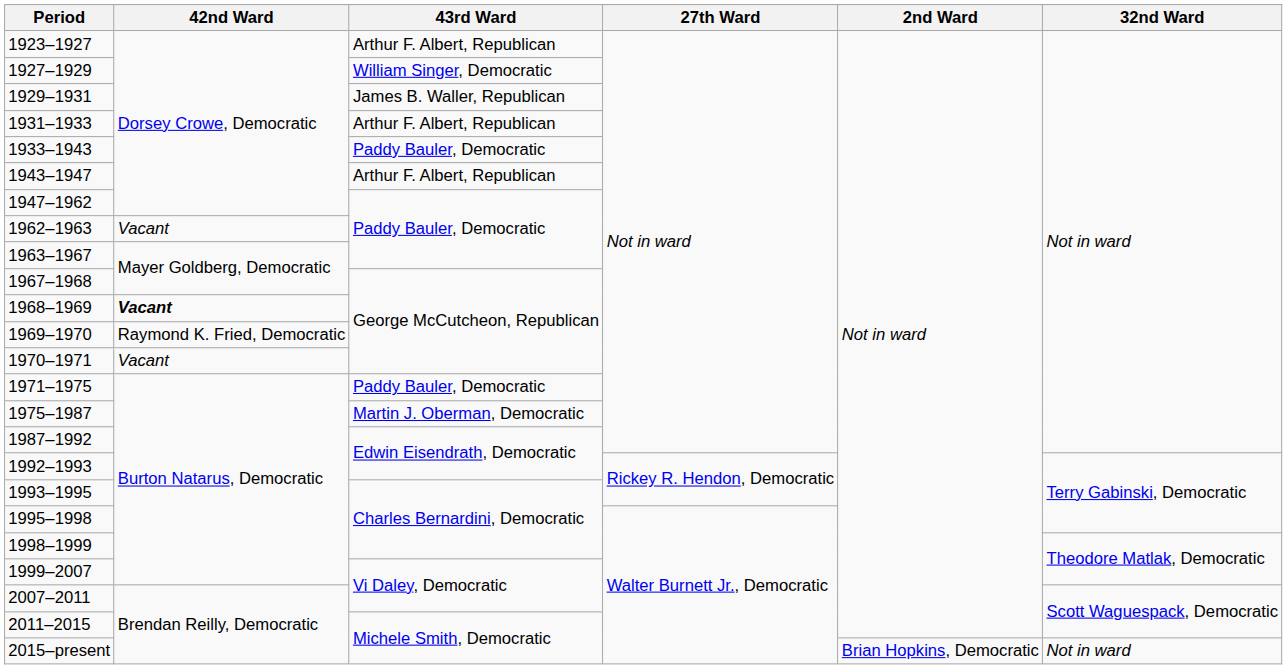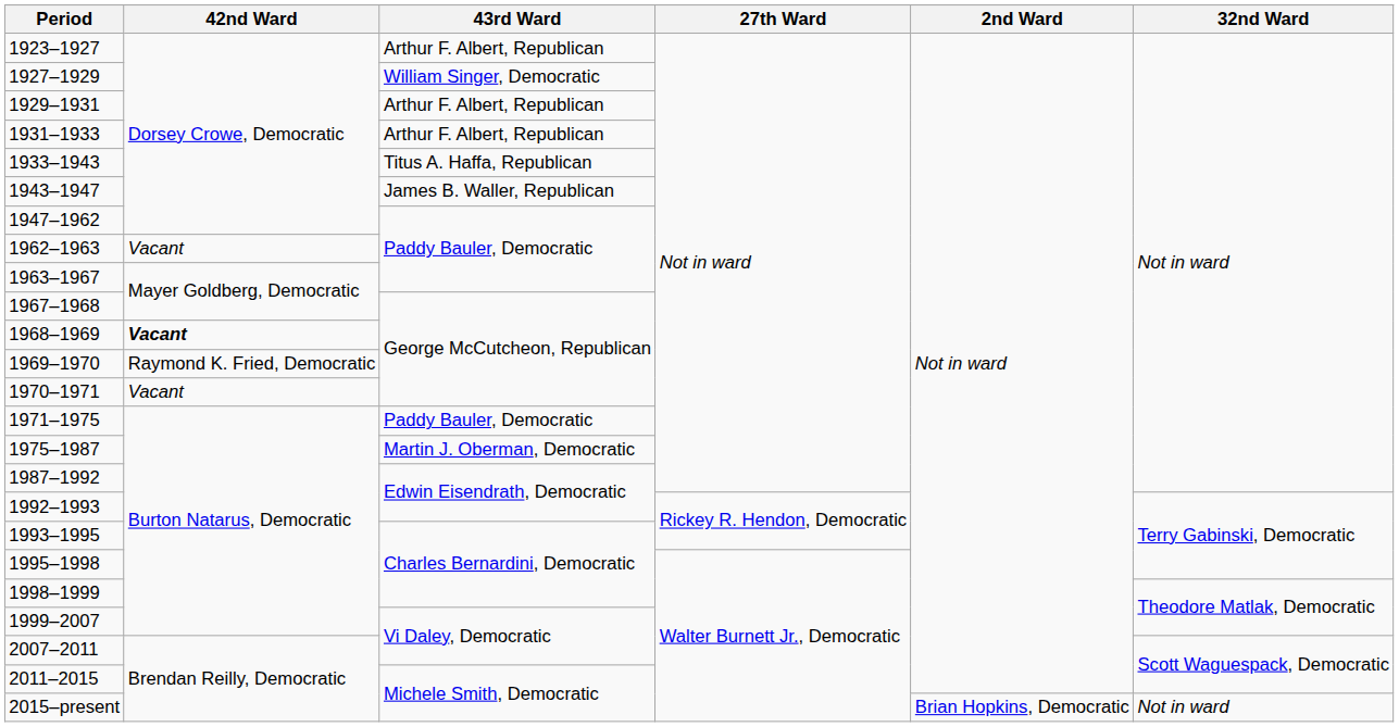1929–1931 | 43rd Ward: James B. Waller, Republican -> Arthur F. Albert, Republican
1933–1943 | 43rd Ward: Paddy Bauler, Democratic -> Titus A. Haffa, Republican
1943–1947 | 43rd Ward: Arthur F. Albert, Republican -> James B. Waller, Republican
